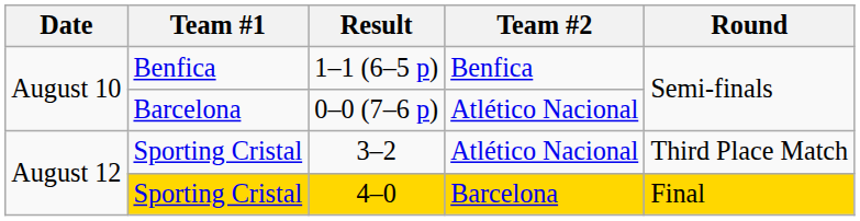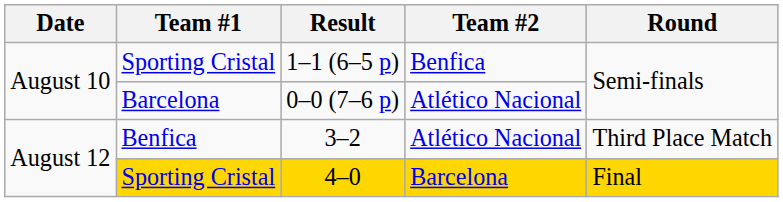1–1 (6–5 p) | Team #1: Benfica -> Sporting Cristal
3–2 | Team #1: Sporting Cristal -> Benfica
